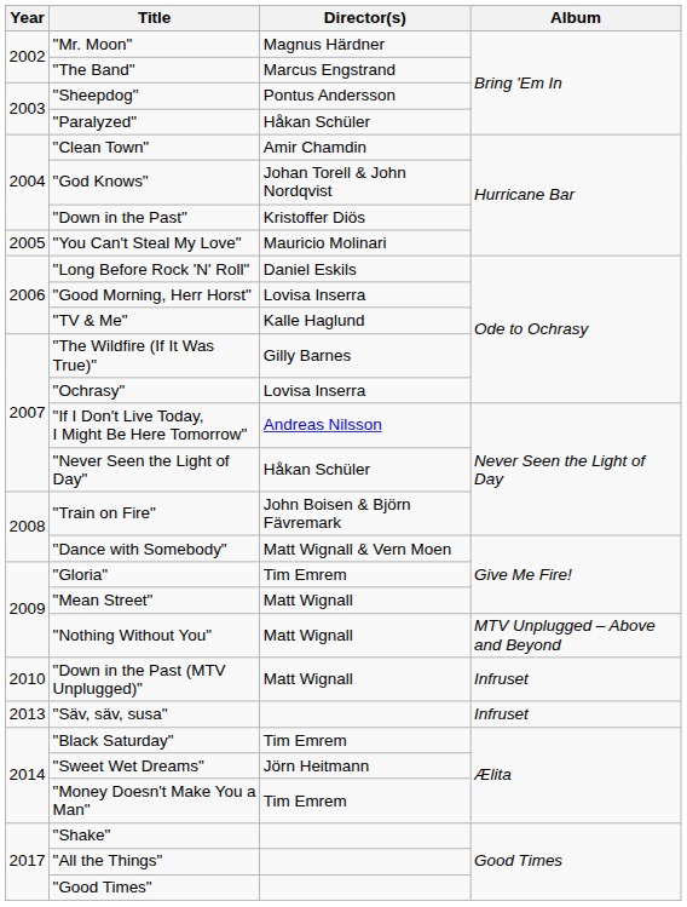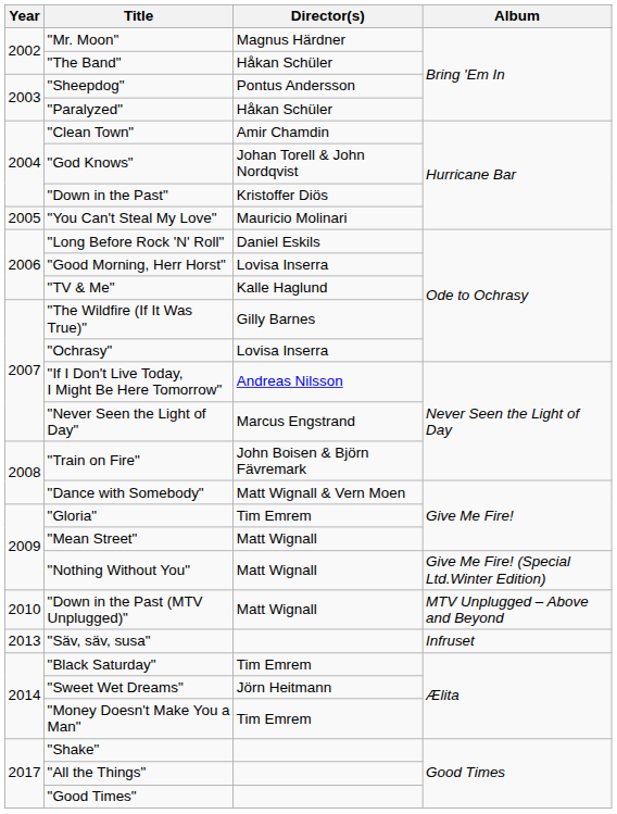"The Band" | Director(s): Marcus Engstrand -> Håkan Schüler
"Never Seen the Light of Day" | Director(s): Håkan Schüler -> Marcus Engstrand
"Nothing Without You" | Album: MTV Unplugged – Above and Beyond -> Give Me Fire! (Special Ltd.Winter Edition)
"Down in the Past (MTV Unplugged)" | Album: Infruset -> MTV Unplugged – Above and Beyond
